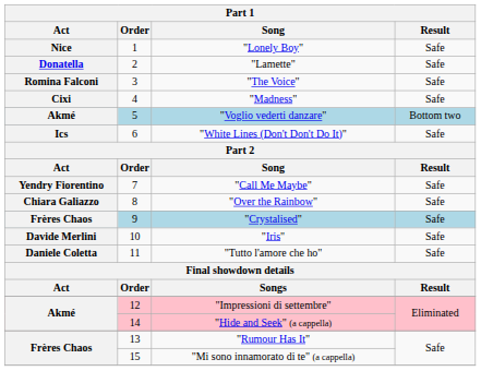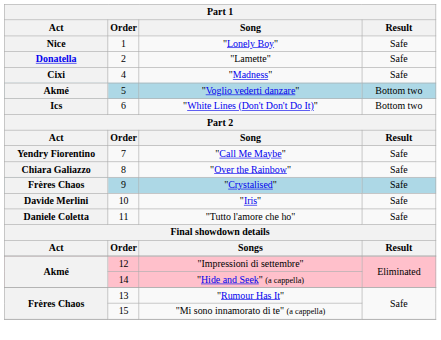- row: Romina Falconi | 3 | "The Voice" | Safe
"White Lines (Don't Don't Do It)" | Result: Safe -> Bottom two
